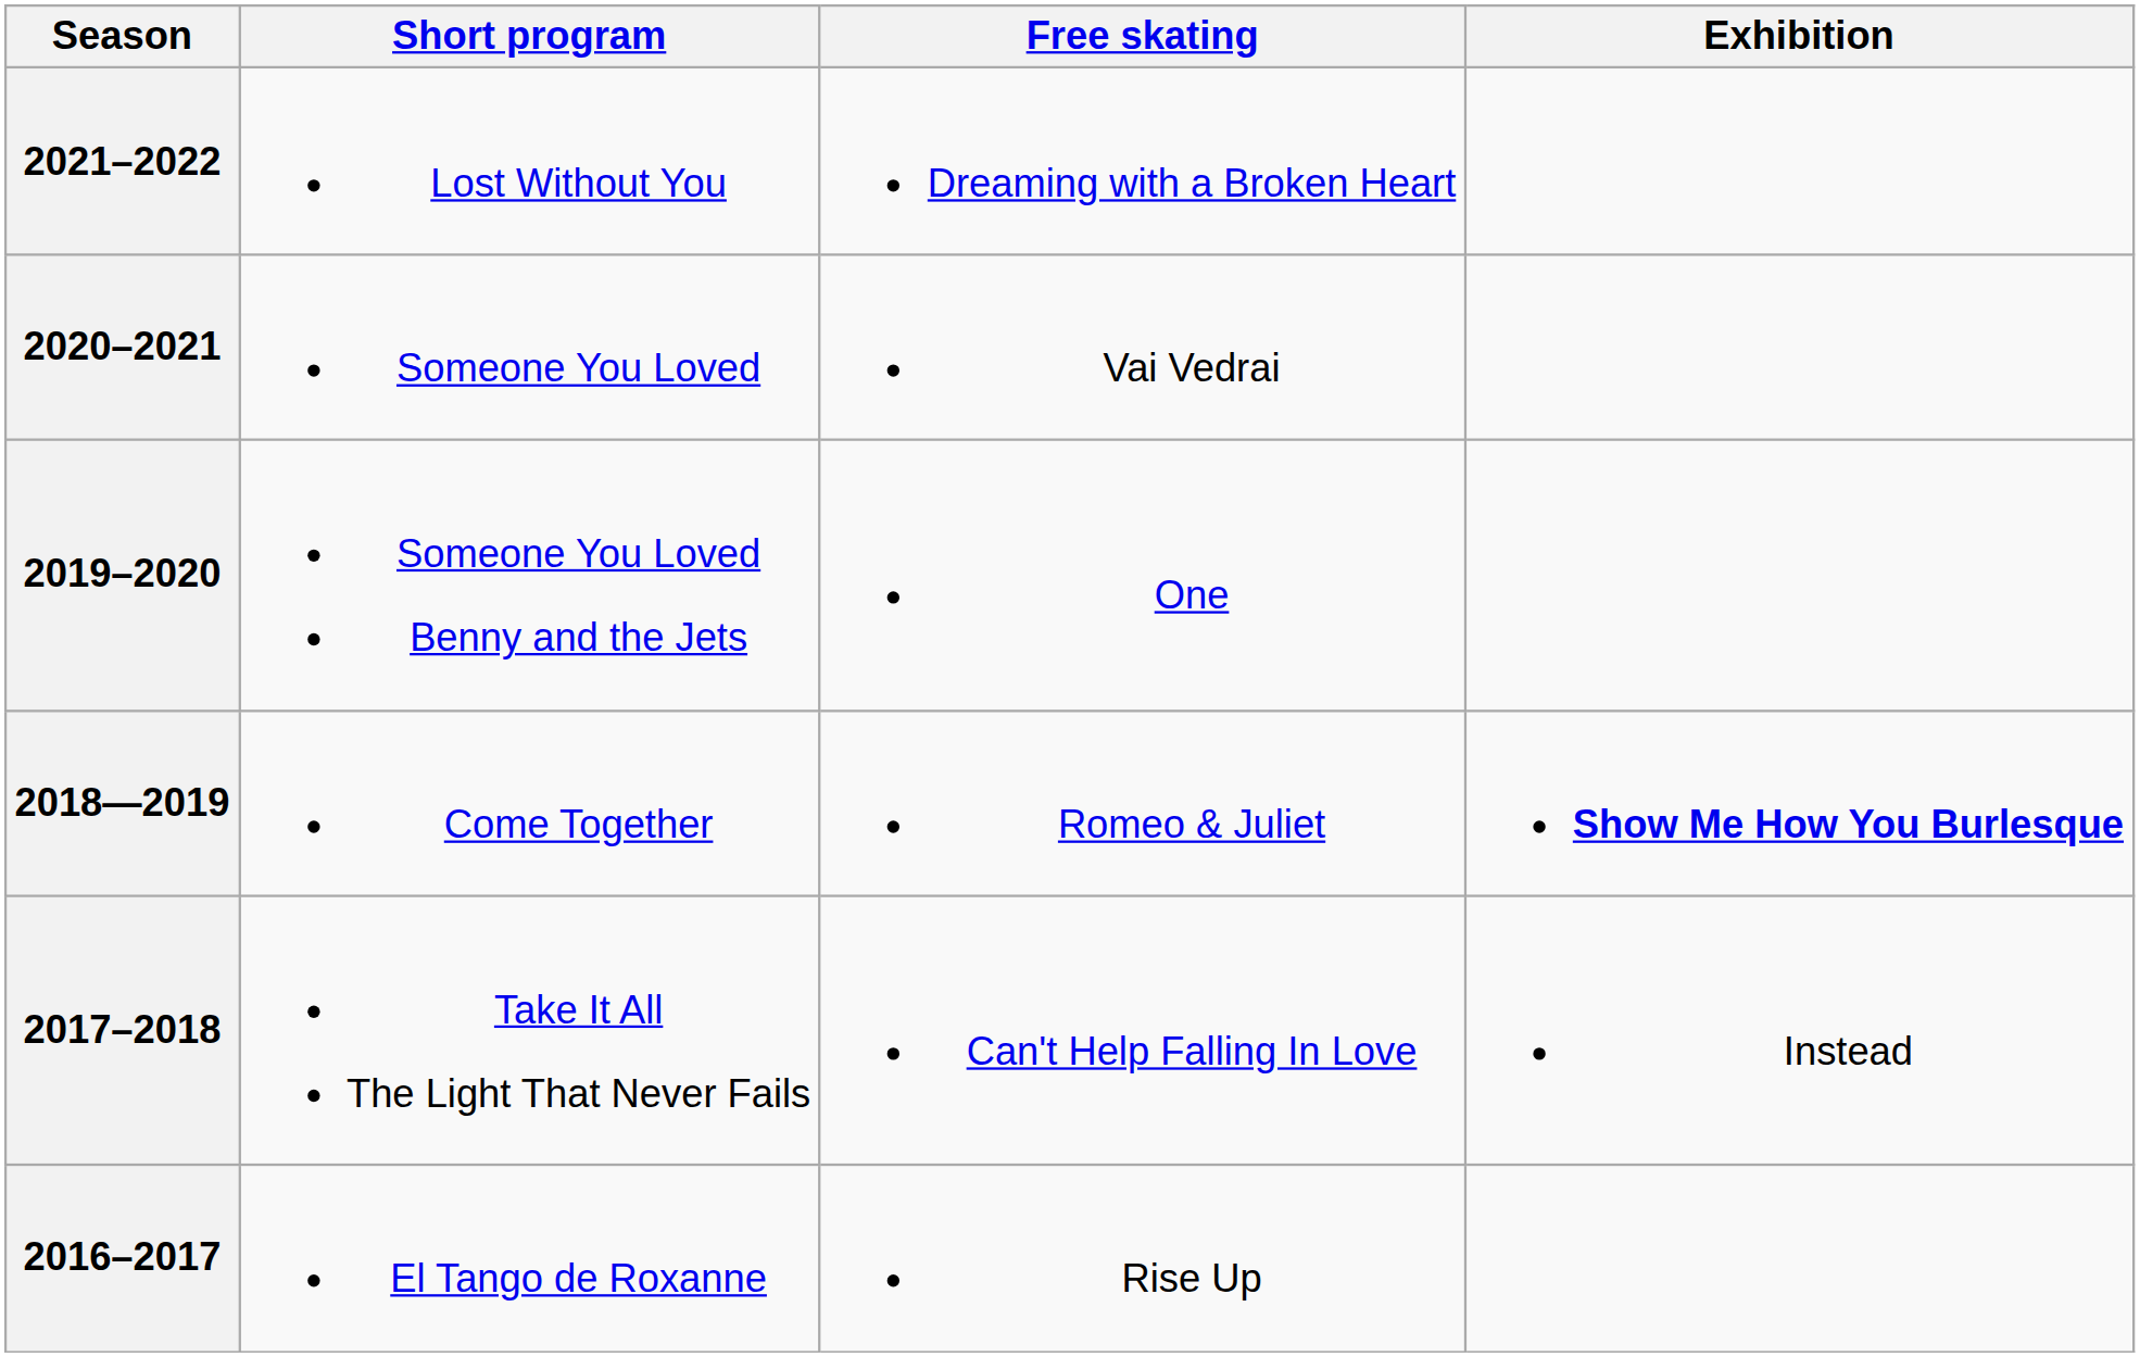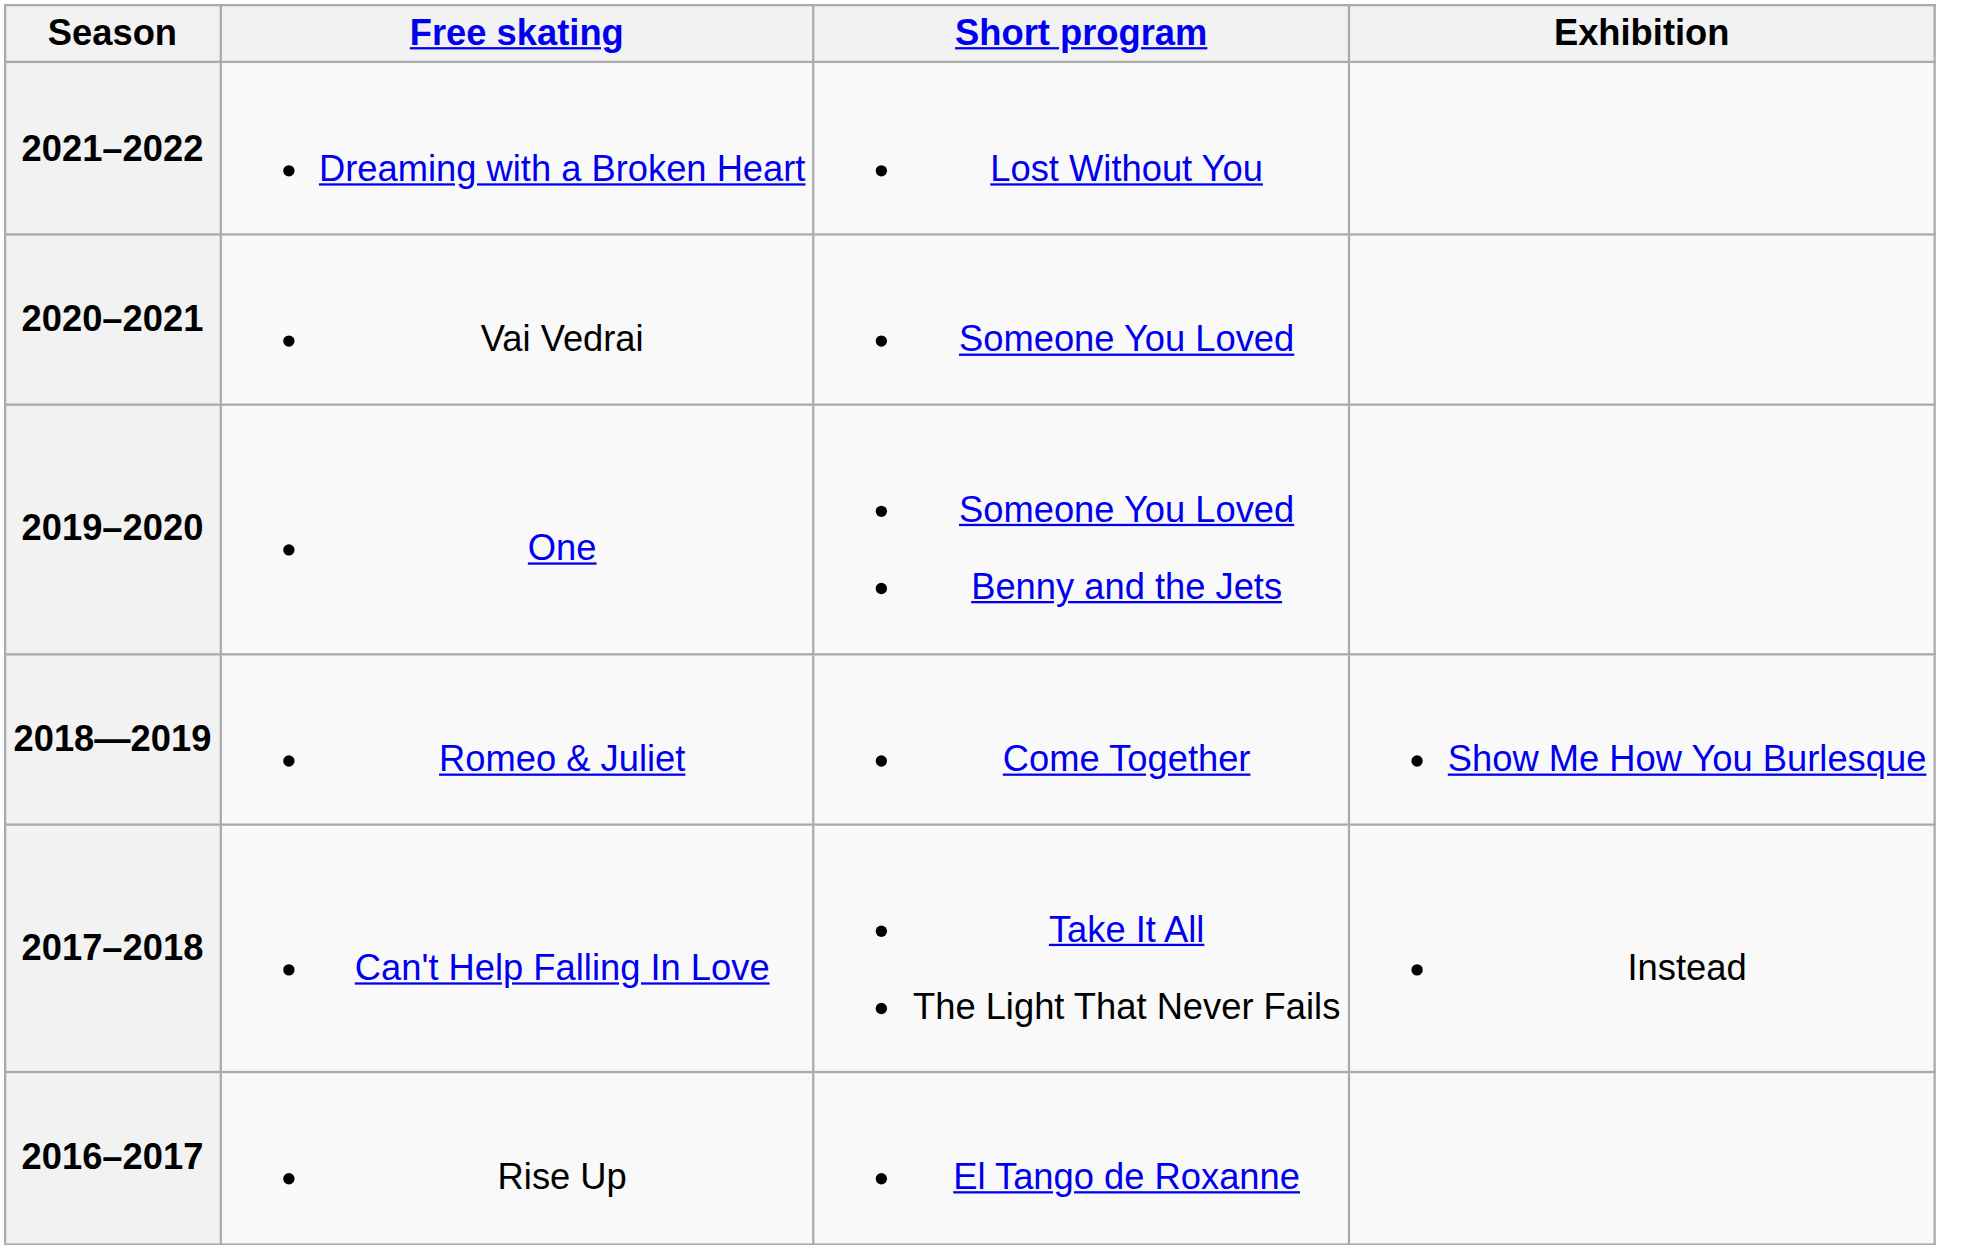columns swapped: Short program <-> Free skating
2018—2019 | Exhibition: bold -> normal
